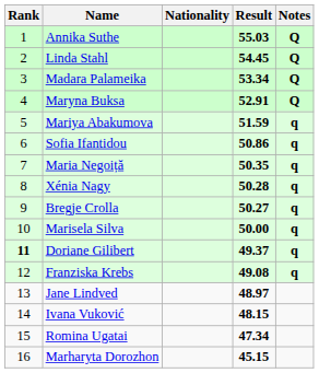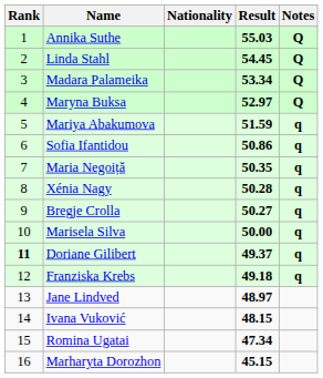Maryna Buksa | Result: 52.91 -> 52.97
Franziska Krebs | Result: 49.08 -> 49.18
